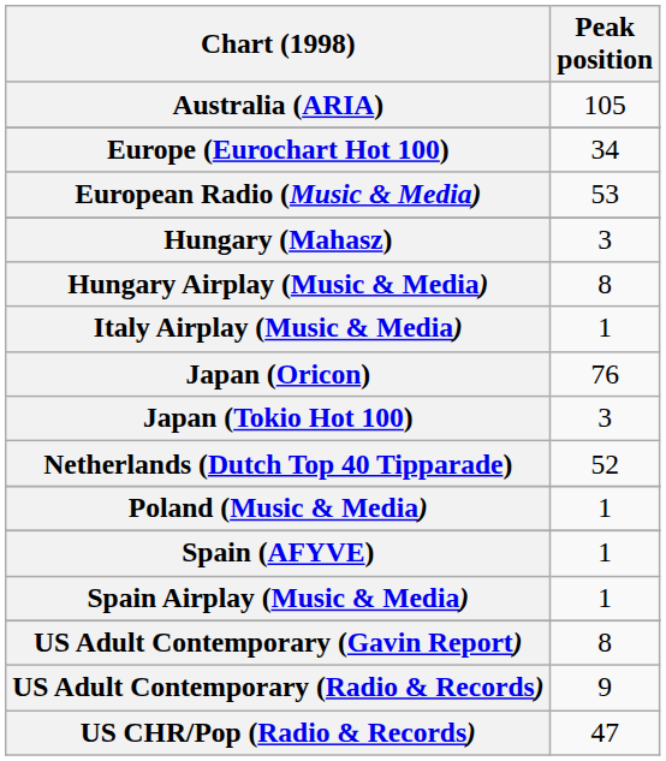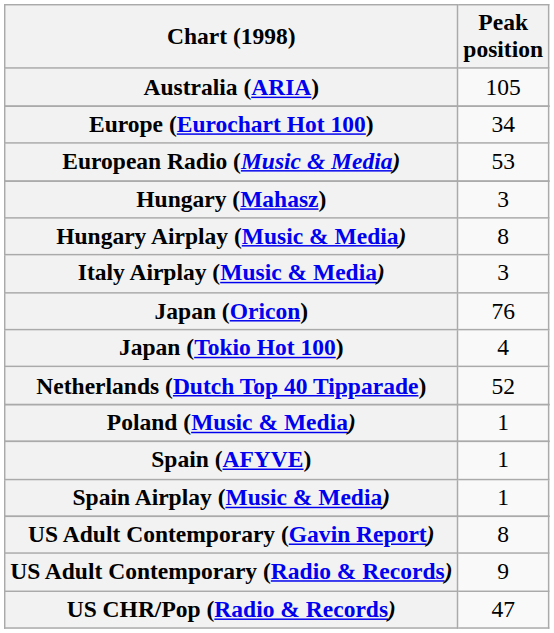Italy Airplay (Music & Media) | Peak position: 1 -> 3
Japan (Tokio Hot 100) | Peak position: 3 -> 4
